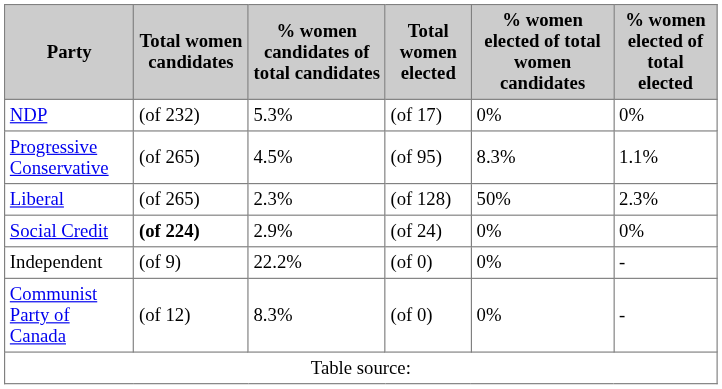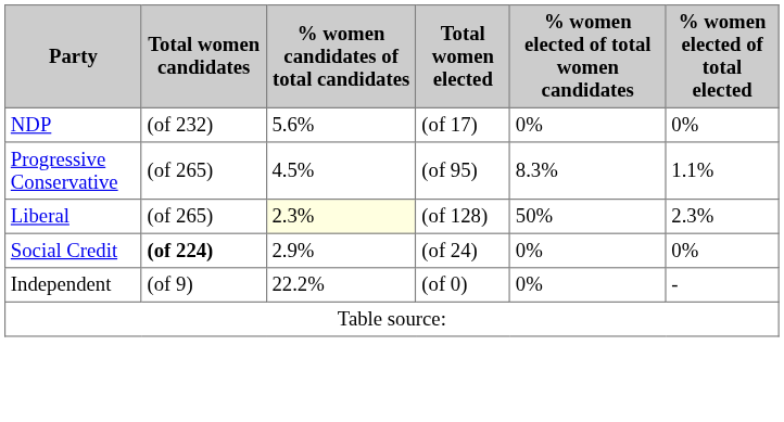NDP | % women candidates of total candidates: 5.3% -> 5.6%
Liberal | % women candidates of total candidates: no background -> lightyellow background
- row: Communist Party of Canada | (of 12) | 8.3% | (of 0) | 0% | -
